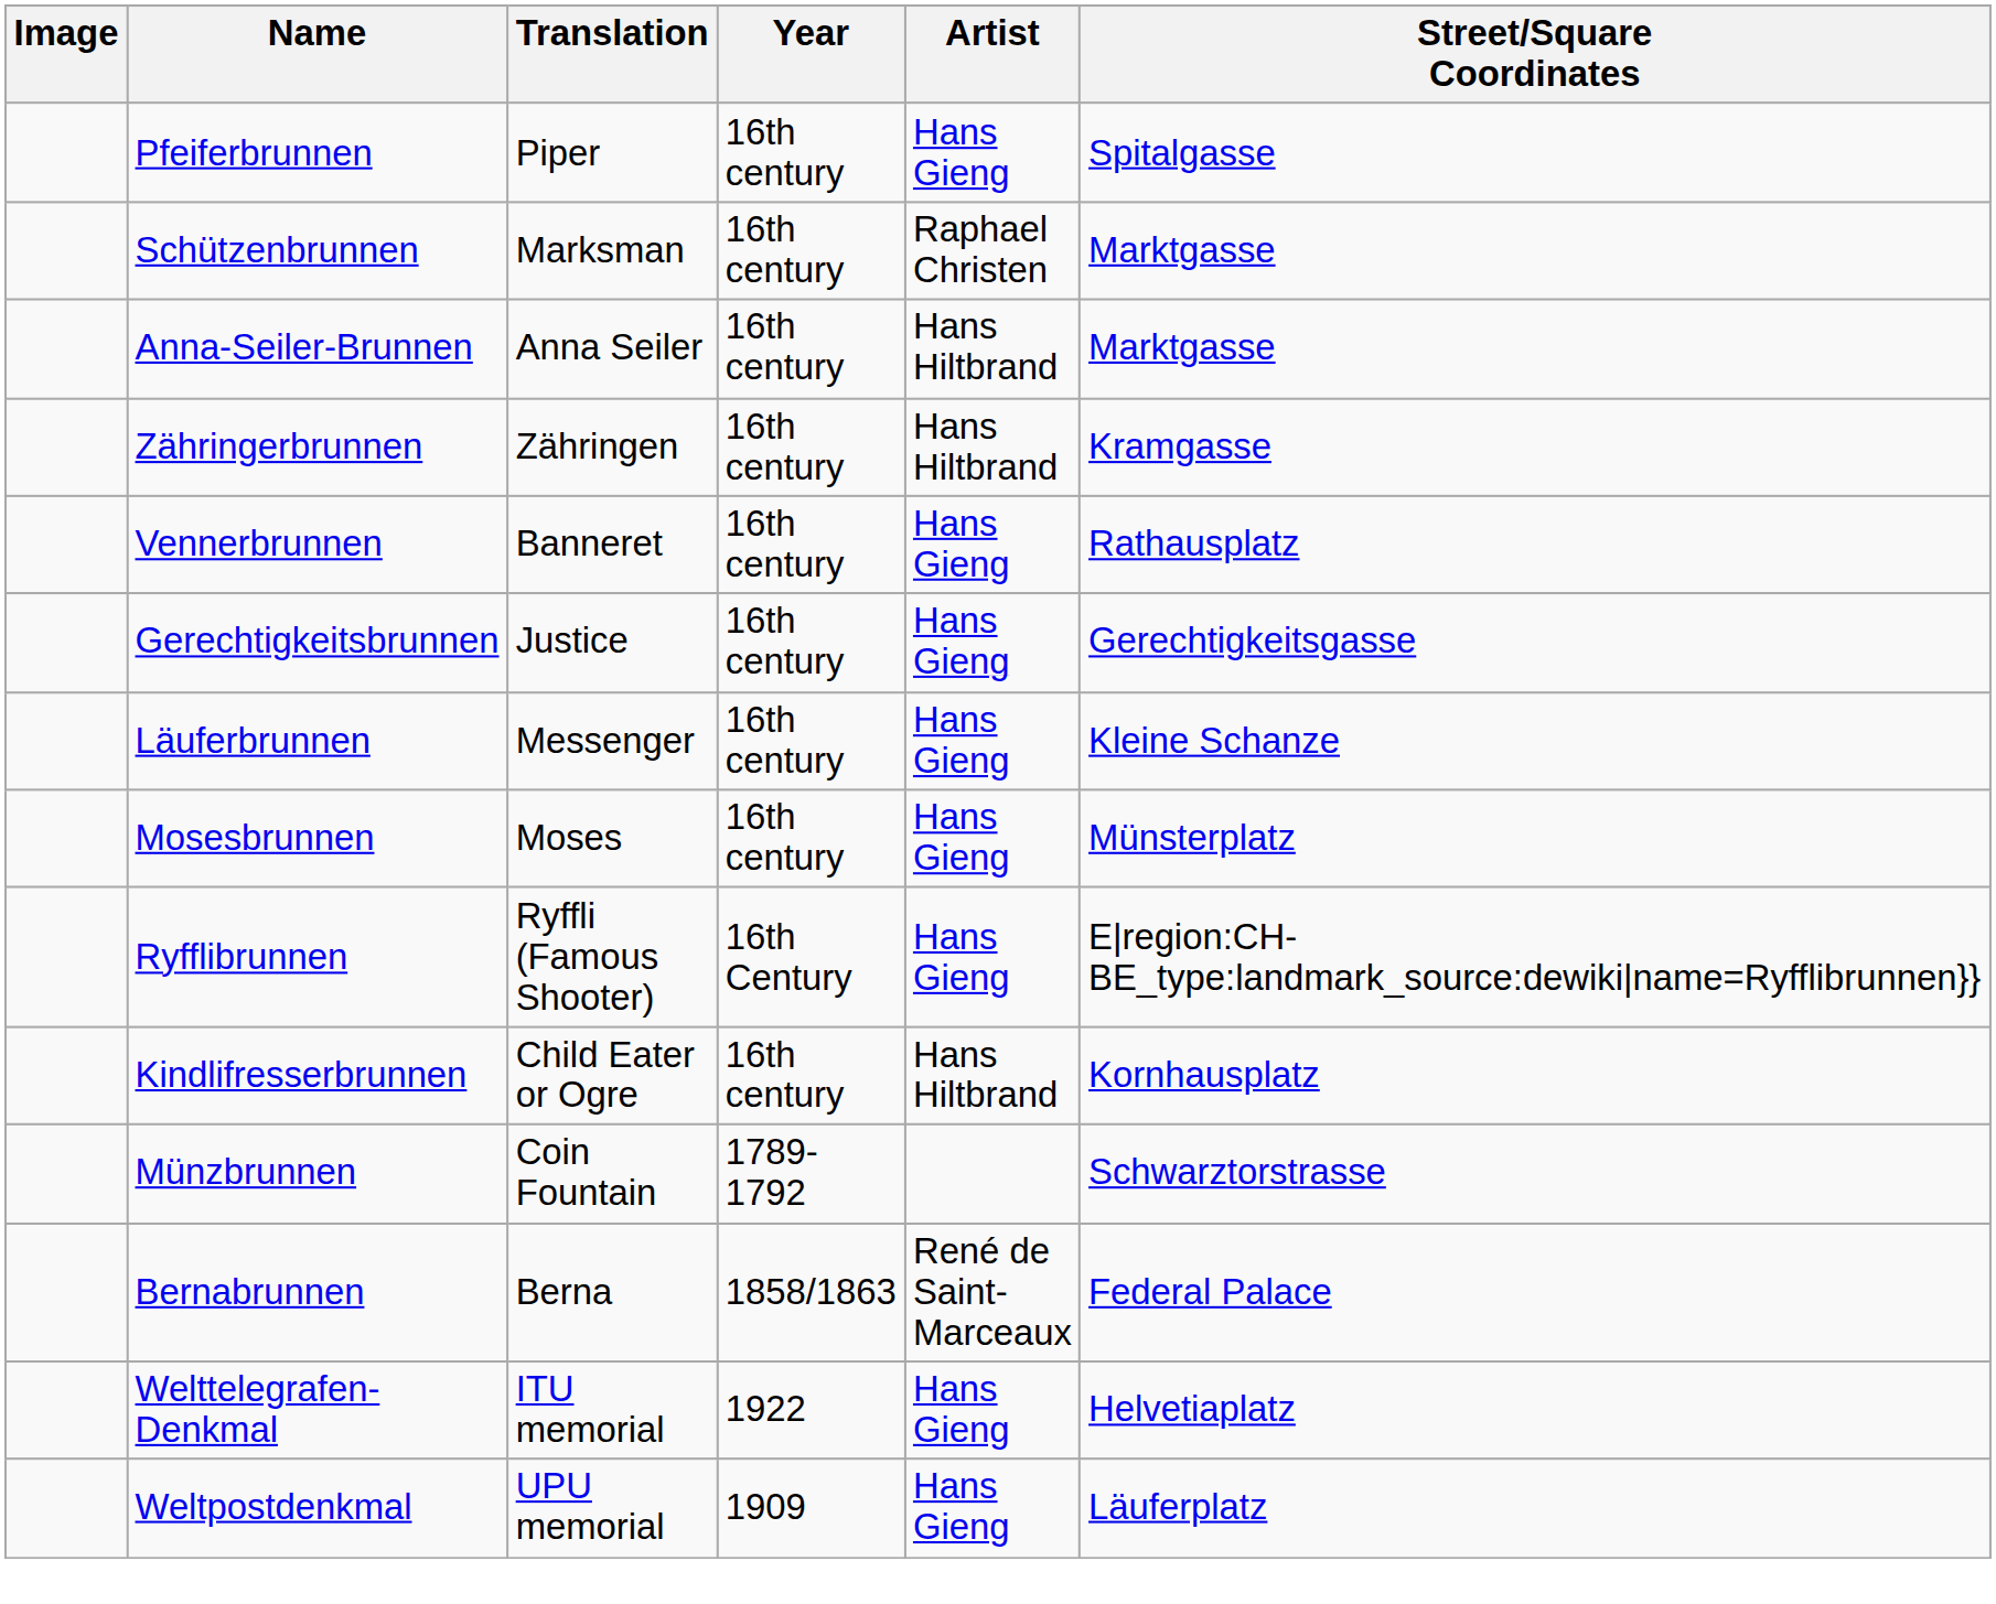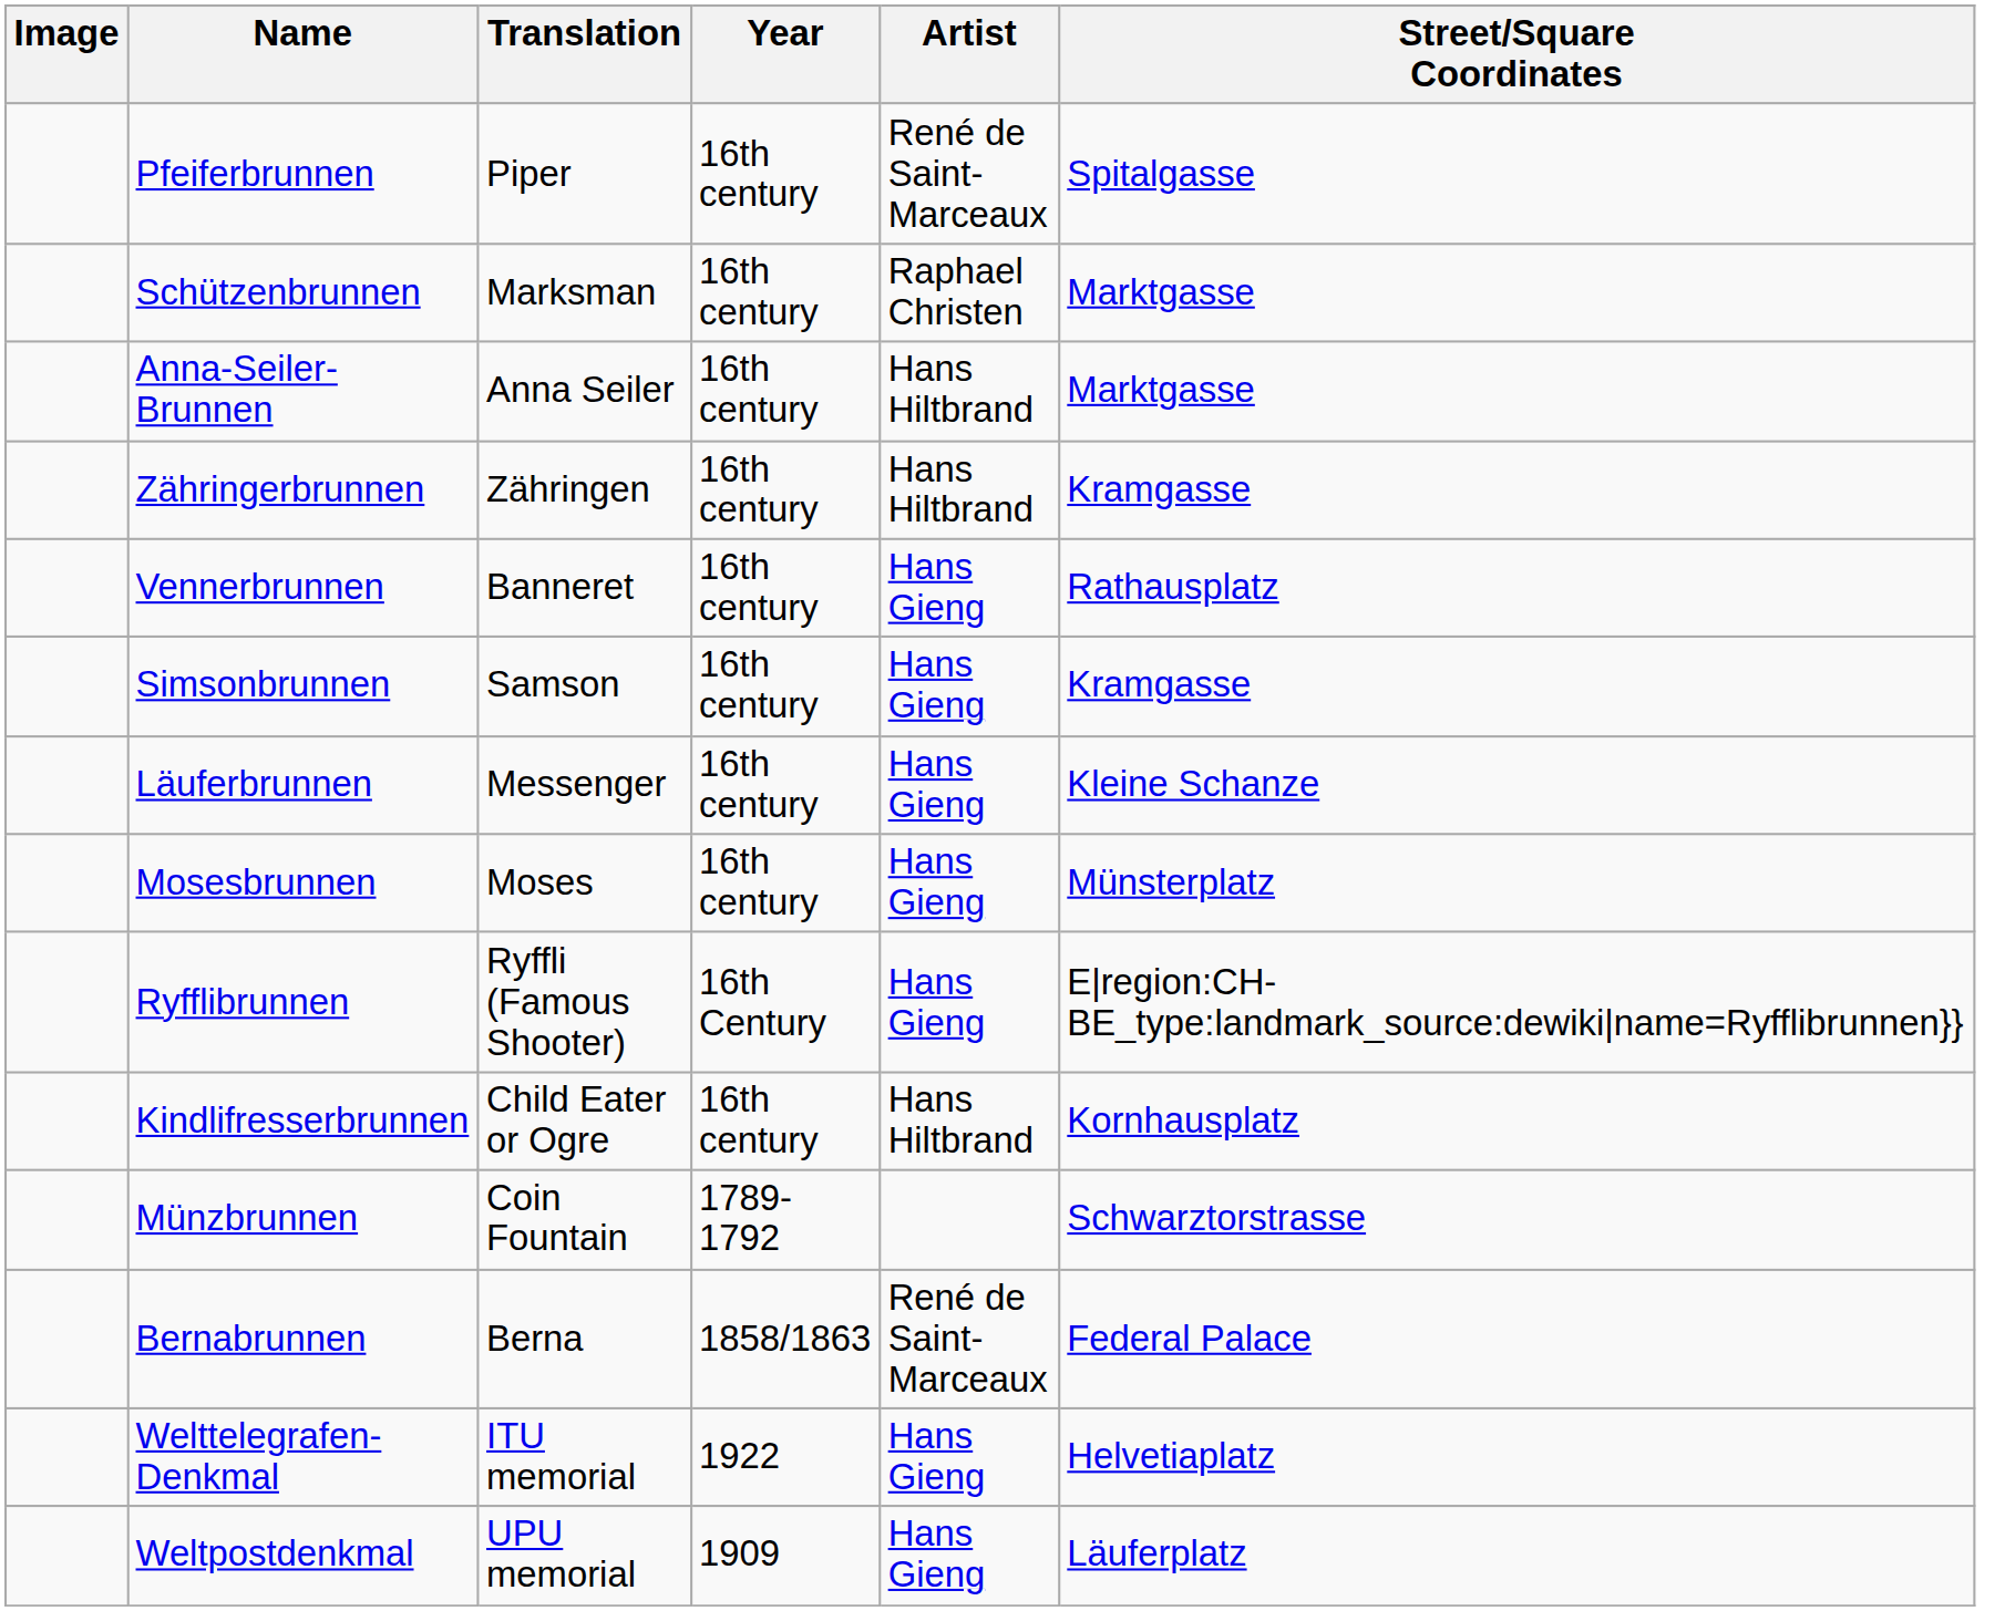Pfeiferbrunnen | Artist: Hans Gieng -> René de Saint-Marceaux
+ row: Simsonbrunnen | Samson | 16th century | Hans Gieng | Kramgasse
- row: Gerechtigkeitsbrunnen | Justice | 16th century | Hans Gieng | Gerechtigkeitsgasse
